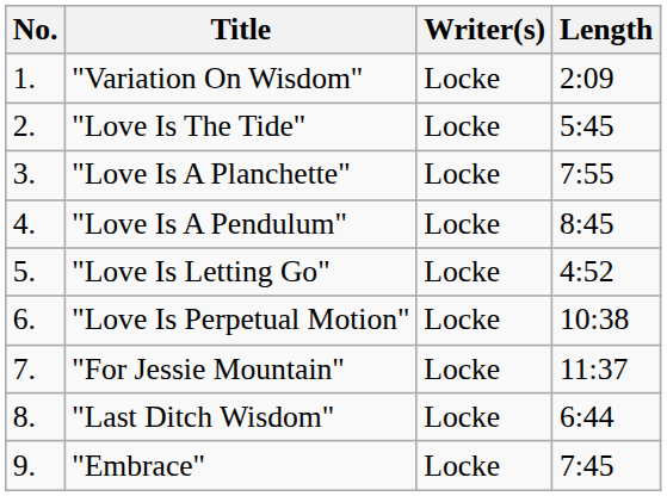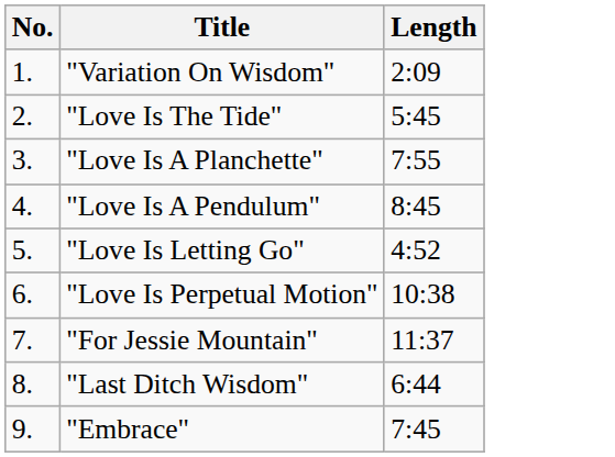- column: Writer(s) | Locke | Locke | Locke | Locke | Locke | Locke | Locke | Locke | Locke
